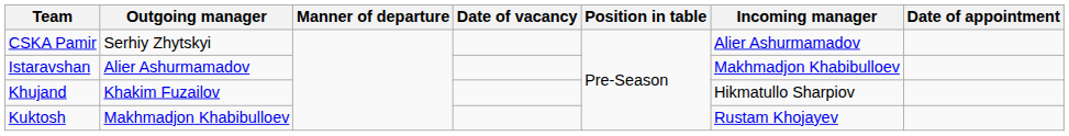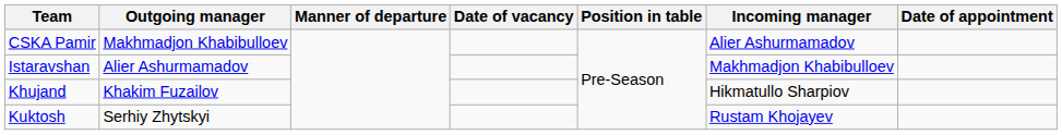CSKA Pamir | Outgoing manager: Serhiy Zhytskyi -> Makhmadjon Khabibulloev
Kuktosh | Outgoing manager: Makhmadjon Khabibulloev -> Serhiy Zhytskyi
